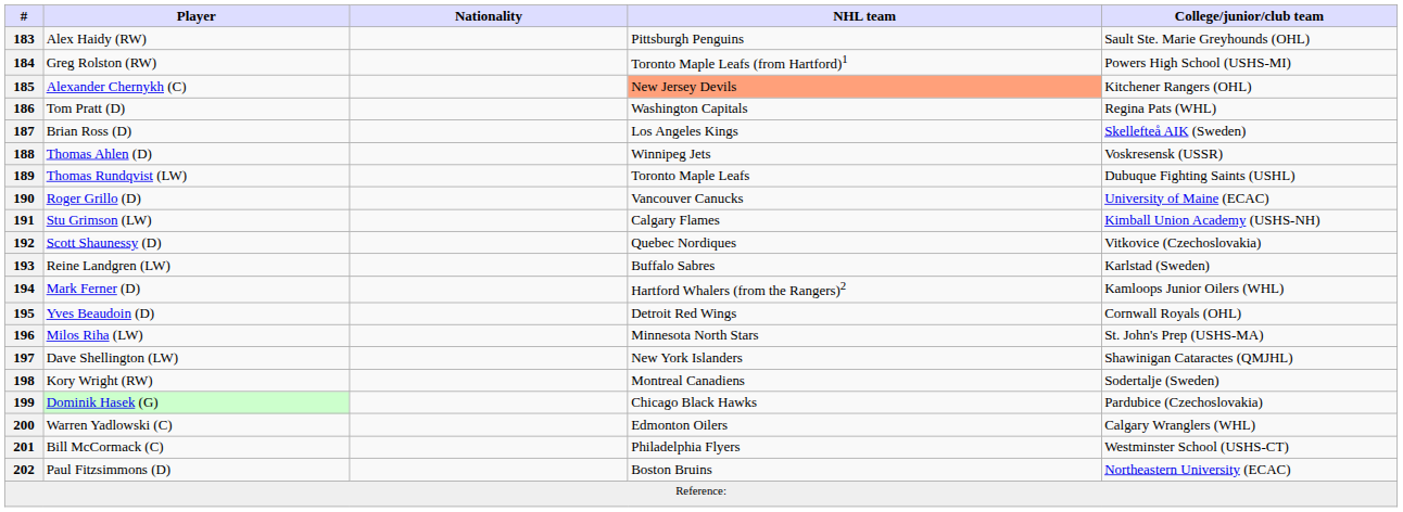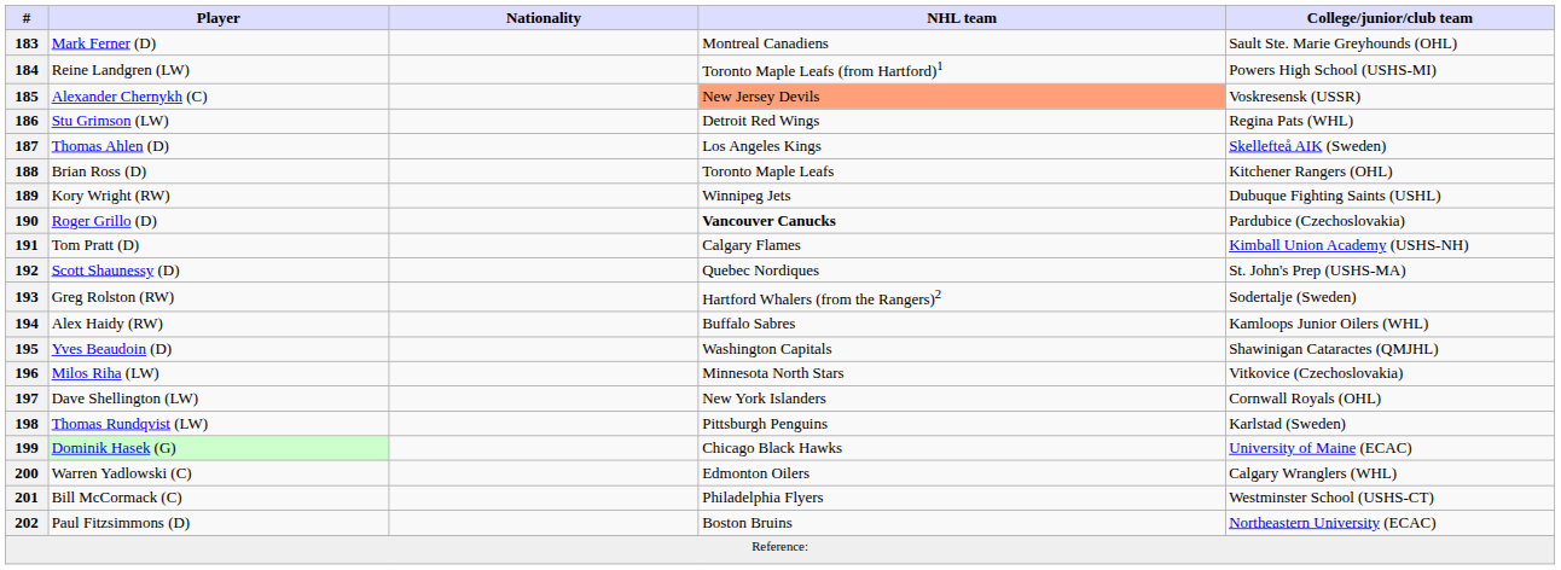183 | Player: Alex Haidy (RW) -> Mark Ferner (D)
183 | NHL team: Pittsburgh Penguins -> Montreal Canadiens
184 | Player: Greg Rolston (RW) -> Reine Landgren (LW)
185 | College/junior/club team: Kitchener Rangers (OHL) -> Voskresensk (USSR)
186 | Player: Tom Pratt (D) -> Stu Grimson (LW)
186 | NHL team: Washington Capitals -> Detroit Red Wings
187 | Player: Brian Ross (D) -> Thomas Ahlen (D)
188 | Player: Thomas Ahlen (D) -> Brian Ross (D)
188 | NHL team: Winnipeg Jets -> Toronto Maple Leafs
188 | College/junior/club team: Voskresensk (USSR) -> Kitchener Rangers (OHL)
189 | Player: Thomas Rundqvist (LW) -> Kory Wright (RW)
189 | NHL team: Toronto Maple Leafs -> Winnipeg Jets
190 | NHL team: normal -> bold
190 | College/junior/club team: University of Maine (ECAC) -> Pardubice (Czechoslovakia)
191 | Player: Stu Grimson (LW) -> Tom Pratt (D)
192 | College/junior/club team: Vitkovice (Czechoslovakia) -> St. John's Prep (USHS-MA)
193 | Player: Reine Landgren (LW) -> Greg Rolston (RW)
193 | NHL team: Buffalo Sabres -> Hartford Whalers (from the Rangers)2
193 | College/junior/club team: Karlstad (Sweden) -> Sodertalje (Sweden)
194 | Player: Mark Ferner (D) -> Alex Haidy (RW)
194 | NHL team: Hartford Whalers (from the Rangers)2 -> Buffalo Sabres
195 | NHL team: Detroit Red Wings -> Washington Capitals
195 | College/junior/club team: Cornwall Royals (OHL) -> Shawinigan Cataractes (QMJHL)
196 | College/junior/club team: St. John's Prep (USHS-MA) -> Vitkovice (Czechoslovakia)
197 | College/junior/club team: Shawinigan Cataractes (QMJHL) -> Cornwall Royals (OHL)
198 | Player: Kory Wright (RW) -> Thomas Rundqvist (LW)
198 | NHL team: Montreal Canadiens -> Pittsburgh Penguins
198 | College/junior/club team: Sodertalje (Sweden) -> Karlstad (Sweden)
199 | College/junior/club team: Pardubice (Czechoslovakia) -> University of Maine (ECAC)
